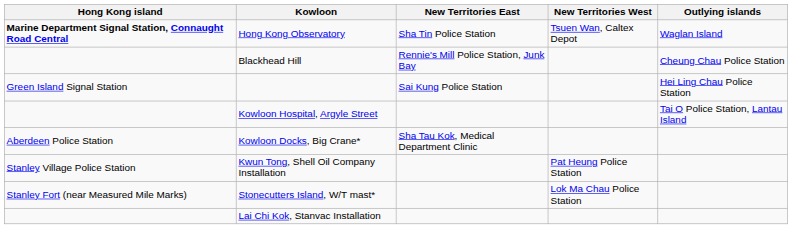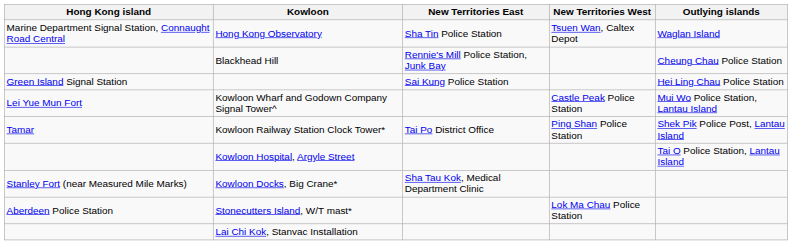Hong Kong Observatory | Hong Kong island: bold -> normal
+ row: Lei Yue Mun Fort | Kowloon Wharf and Godown Company Signal Tower^ | Castle Peak Police Station | Mui Wo Police Station, Lantau Island
+ row: Tamar | Kowloon Railway Station Clock Tower* | Tai Po District Office | Ping Shan Police Station | Shek Pik Police Post, Lantau Island
Kowloon Docks, Big Crane* | Hong Kong island: Aberdeen Police Station -> Stanley Fort (near Measured Mile Marks)
- row: Stanley Village Police Station | Kwun Tong, Shell Oil Company Installation | Pat Heung Police Station
Stonecutters Island, W/T mast* | Hong Kong island: Stanley Fort (near Measured Mile Marks) -> Aberdeen Police Station
